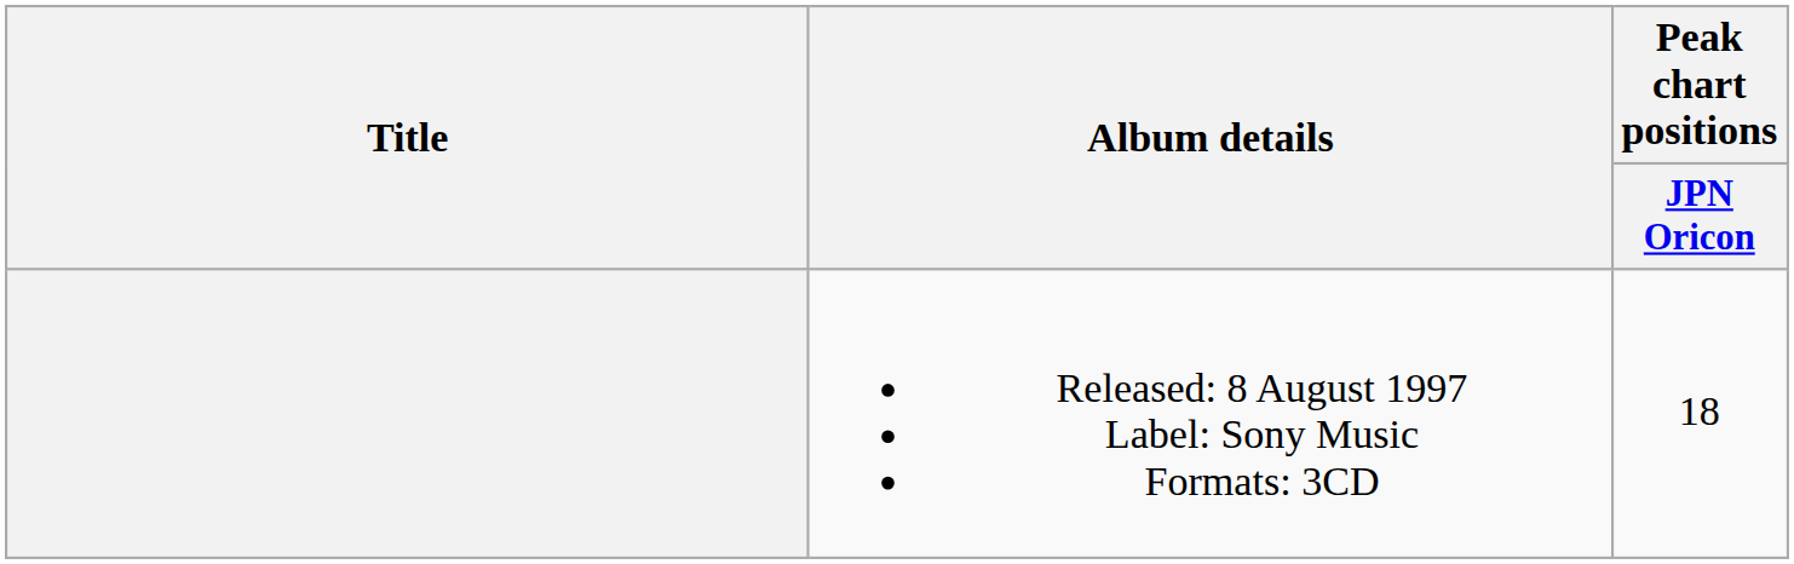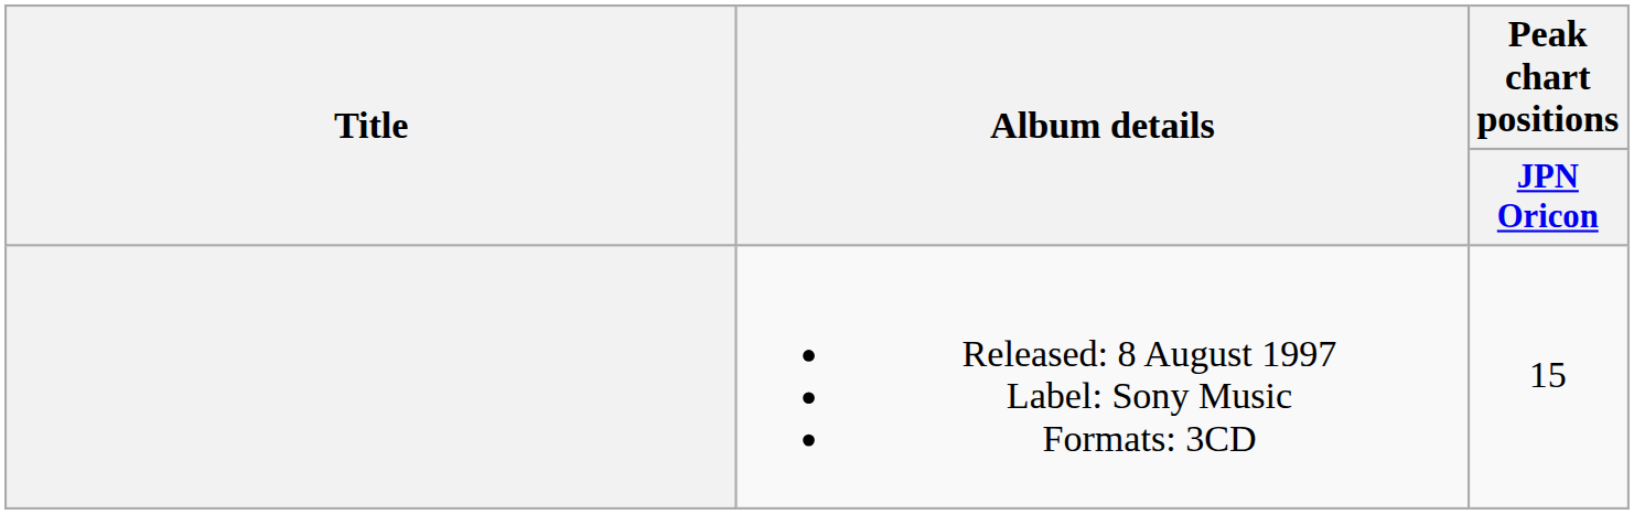Released: 8 August 1997 Label: Sony Music Formats: 3CD | Peak chart positions / JPN Oricon: 18 -> 15
